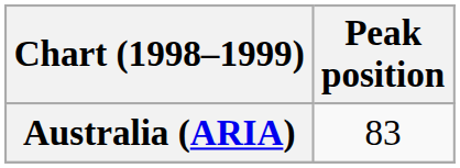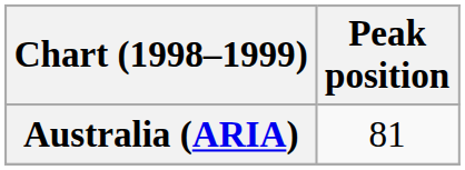Australia (ARIA) | Peak position: 83 -> 81
